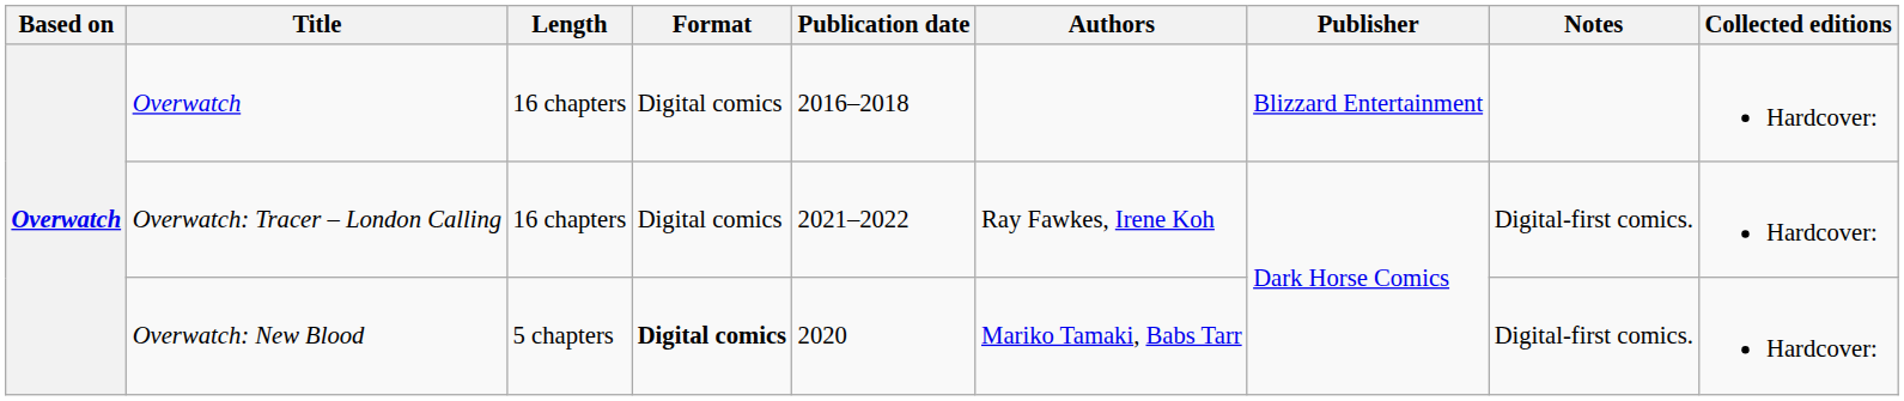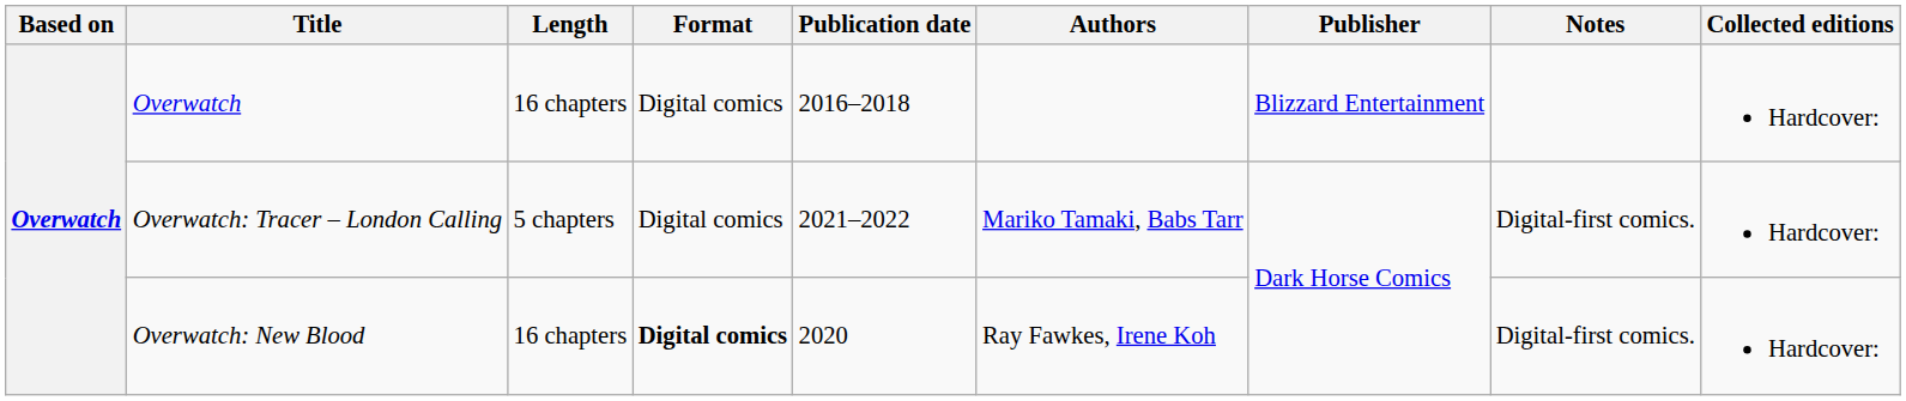Overwatch: Tracer – London Calling | Length: 16 chapters -> 5 chapters
Overwatch: Tracer – London Calling | Authors: Ray Fawkes, Irene Koh -> Mariko Tamaki, Babs Tarr
Overwatch: New Blood | Length: 5 chapters -> 16 chapters
Overwatch: New Blood | Authors: Mariko Tamaki, Babs Tarr -> Ray Fawkes, Irene Koh
